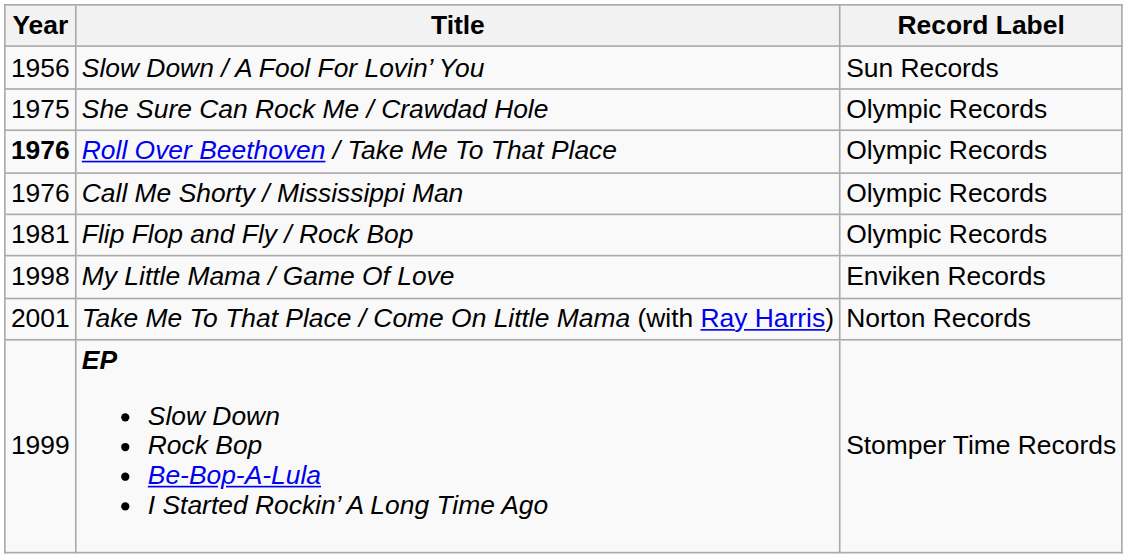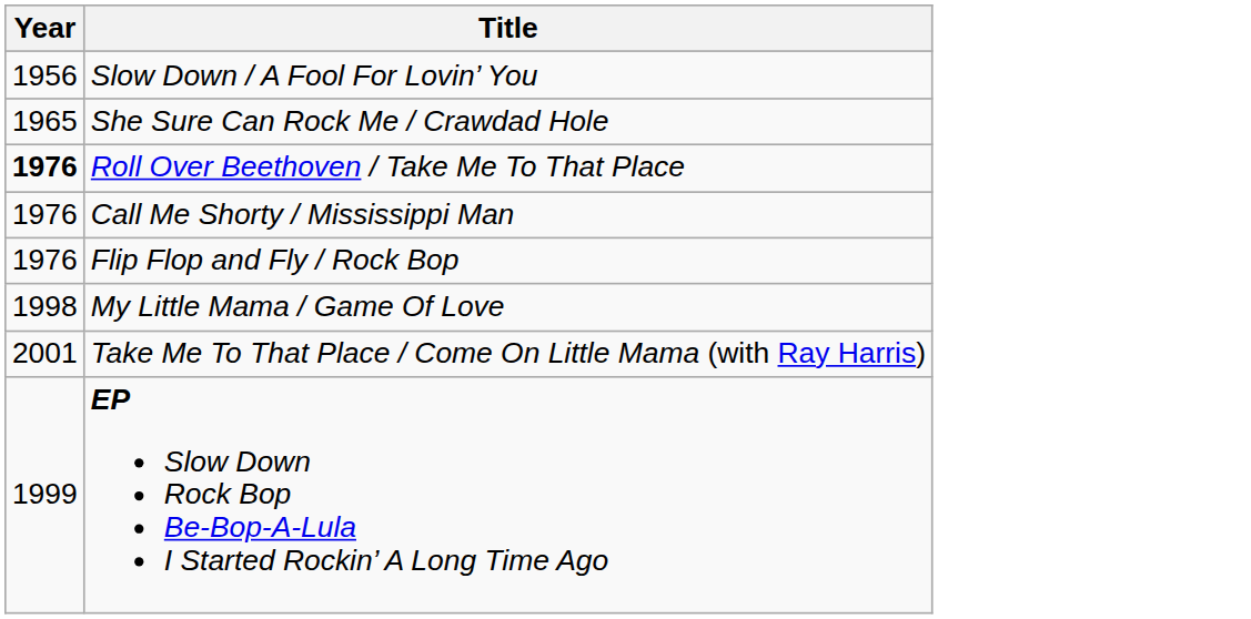- column: Record Label | Sun Records | Olympic Records | Olympic Records | Olympic Records | Olympic Records | Enviken Records | Norton Records | Stomper Time Records
She Sure Can Rock Me / Crawdad Hole | Year: 1975 -> 1965
Flip Flop and Fly / Rock Bop | Year: 1981 -> 1976
